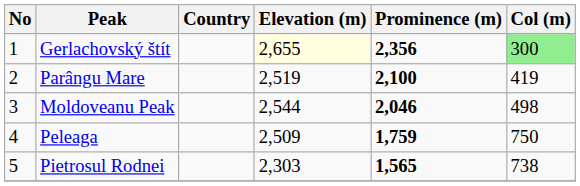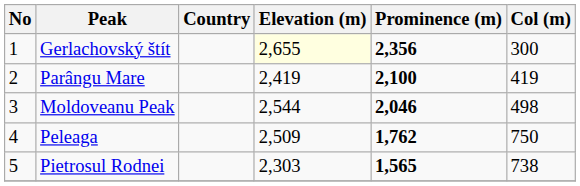Gerlachovský štít | Col (m): lightgreen background -> no background
Parângu Mare | Elevation (m): 2,519 -> 2,419
Peleaga | Prominence (m): 1,759 -> 1,762
